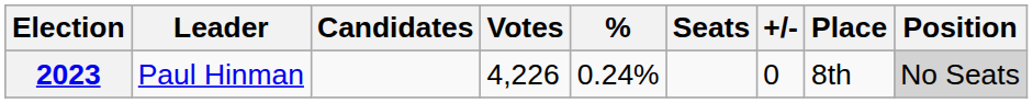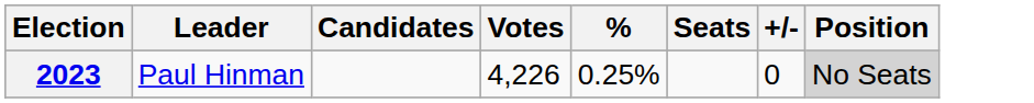- column: Place | 8th
2023 | %: 0.24% -> 0.25%
